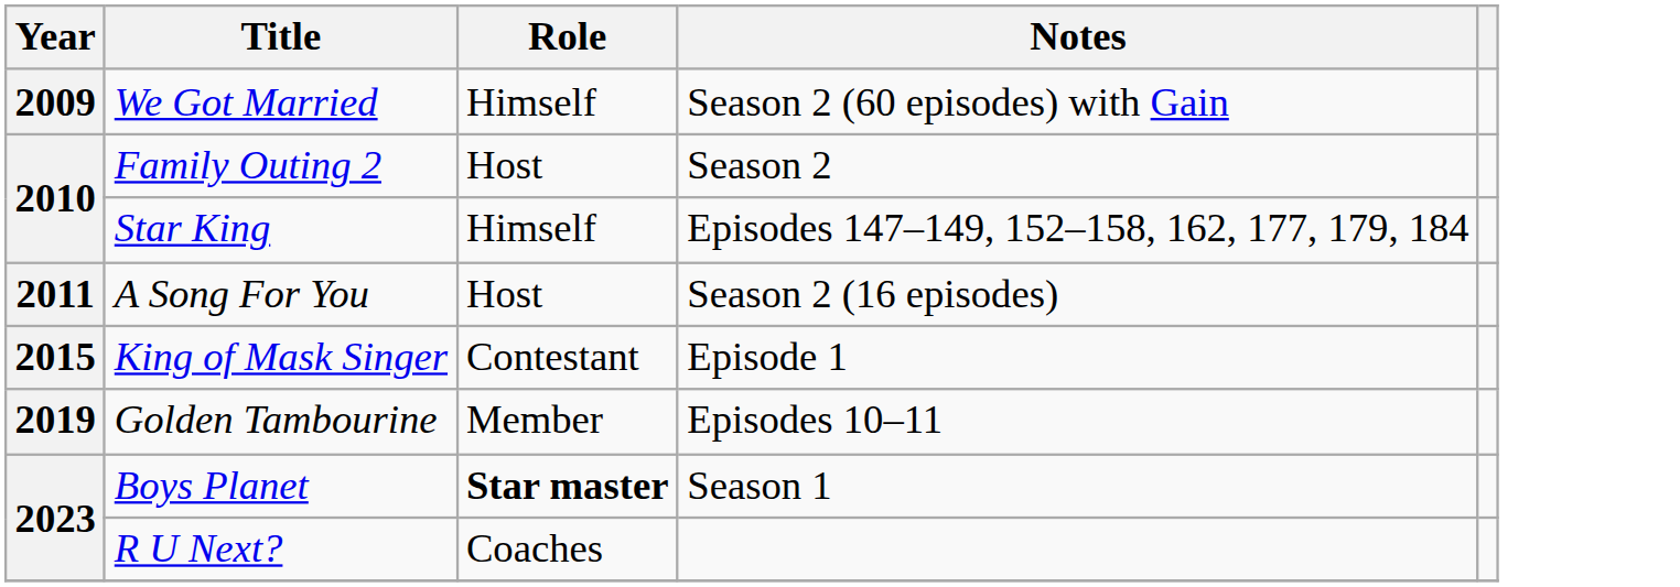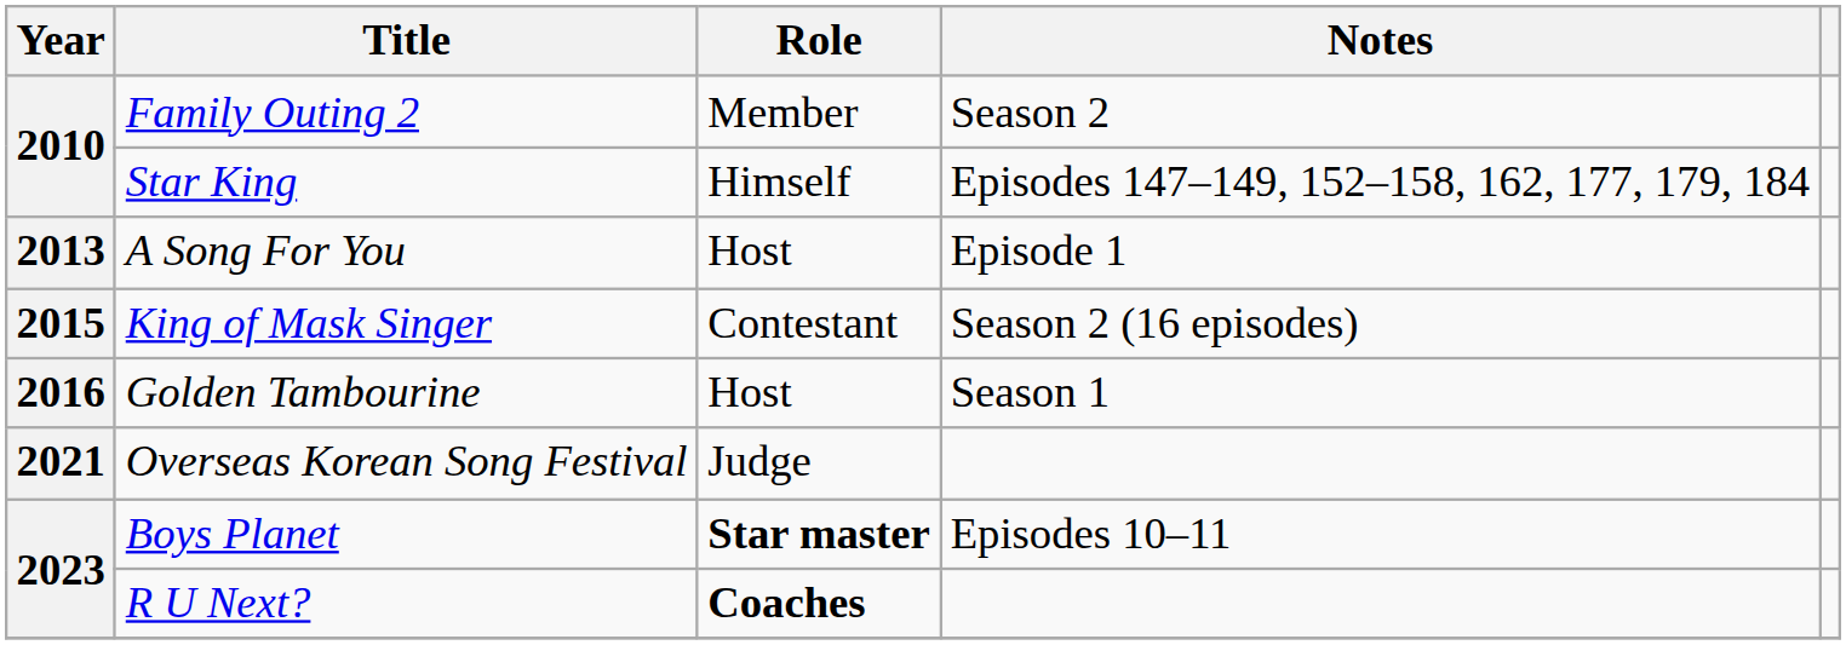- row: 2009 | We Got Married | Himself | Season 2 (60 episodes) with Gain
Family Outing 2 | Role: Host -> Member
A Song For You | Year: 2011 -> 2013
A Song For You | Notes: Season 2 (16 episodes) -> Episode 1
King of Mask Singer | Notes: Episode 1 -> Season 2 (16 episodes)
Golden Tambourine | Year: 2019 -> 2016
Golden Tambourine | Role: Member -> Host
Golden Tambourine | Notes: Episodes 10–11 -> Season 1
+ row: 2021 | Overseas Korean Song Festival | Judge
Boys Planet | Notes: Season 1 -> Episodes 10–11
R U Next? | Role: normal -> bold
